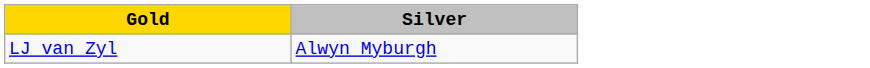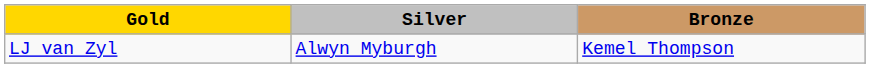+ column: Bronze | Kemel Thompson
